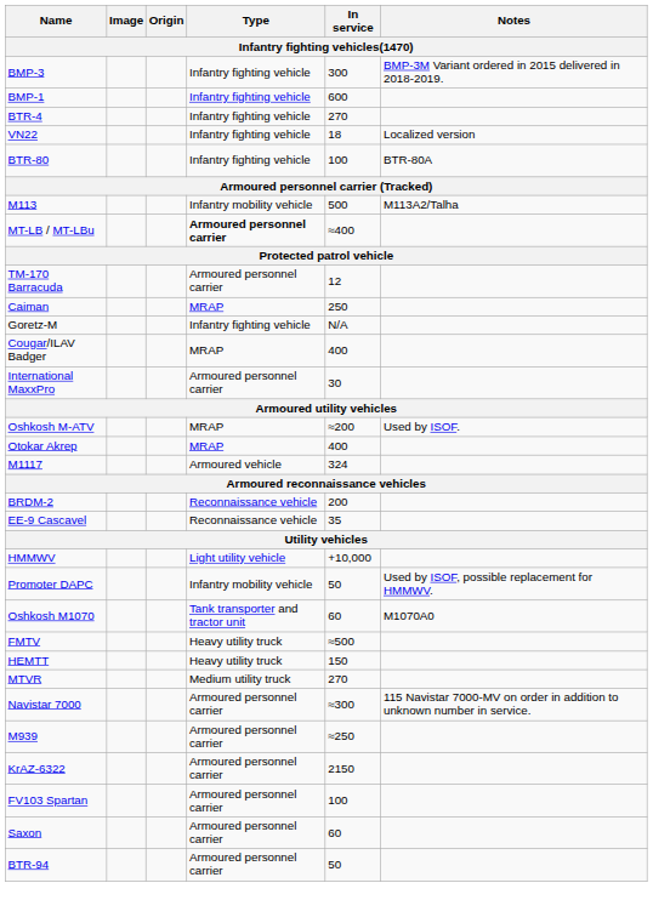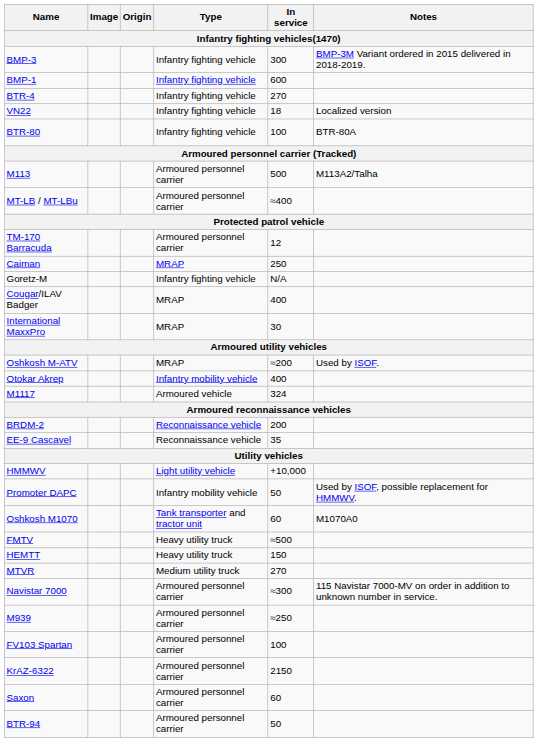M113 | Type: Infantry mobility vehicle -> Armoured personnel carrier
MT-LB / MT-LBu | Type: bold -> normal
International MaxxPro | Type: Armoured personnel carrier -> MRAP
Otokar Akrep | Type: MRAP -> Infantry mobility vehicle
rows swapped: KrAZ-6322 <-> FV103 Spartan
